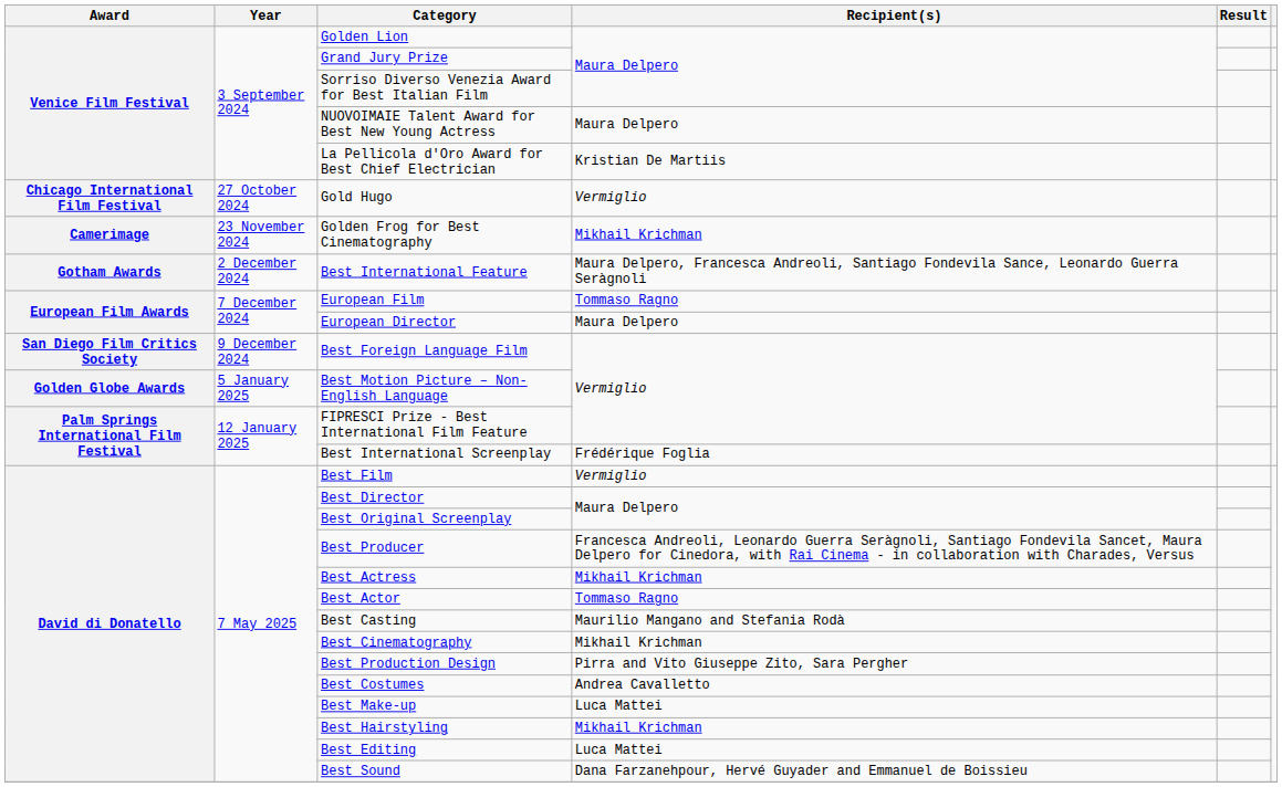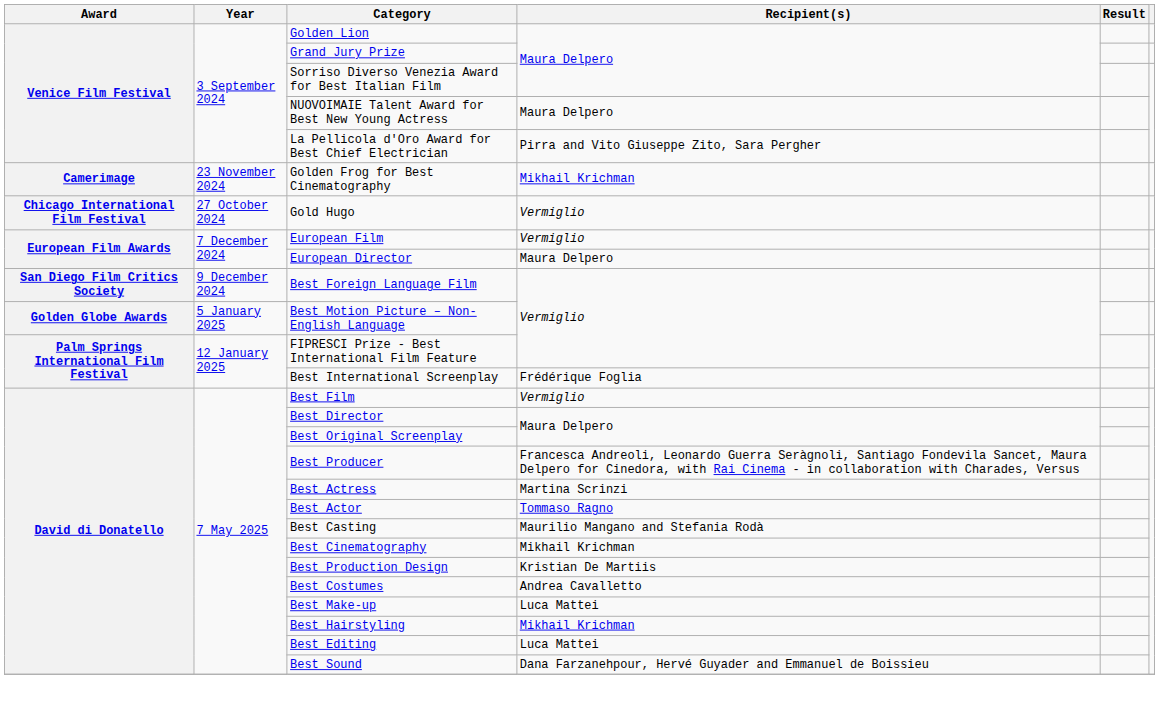La Pellicola d'Oro Award for Best Chief Electrician | Recipient(s): Kristian De Martiis -> Pirra and Vito Giuseppe Zito, Sara Pergher
rows swapped: Gold Hugo <-> Golden Frog for Best Cinematography
- row: Gotham Awards | 2 December 2024 | Best International Feature | Maura Delpero, Francesca Andreoli, Santiago Fondevila Sance, Leonardo Guerra Seràgnoli
European Film | Recipient(s): Tommaso Ragno -> Vermiglio
Best Actress | Recipient(s): Mikhail Krichman -> Martina Scrinzi
Best Production Design | Recipient(s): Pirra and Vito Giuseppe Zito, Sara Pergher -> Kristian De Martiis
